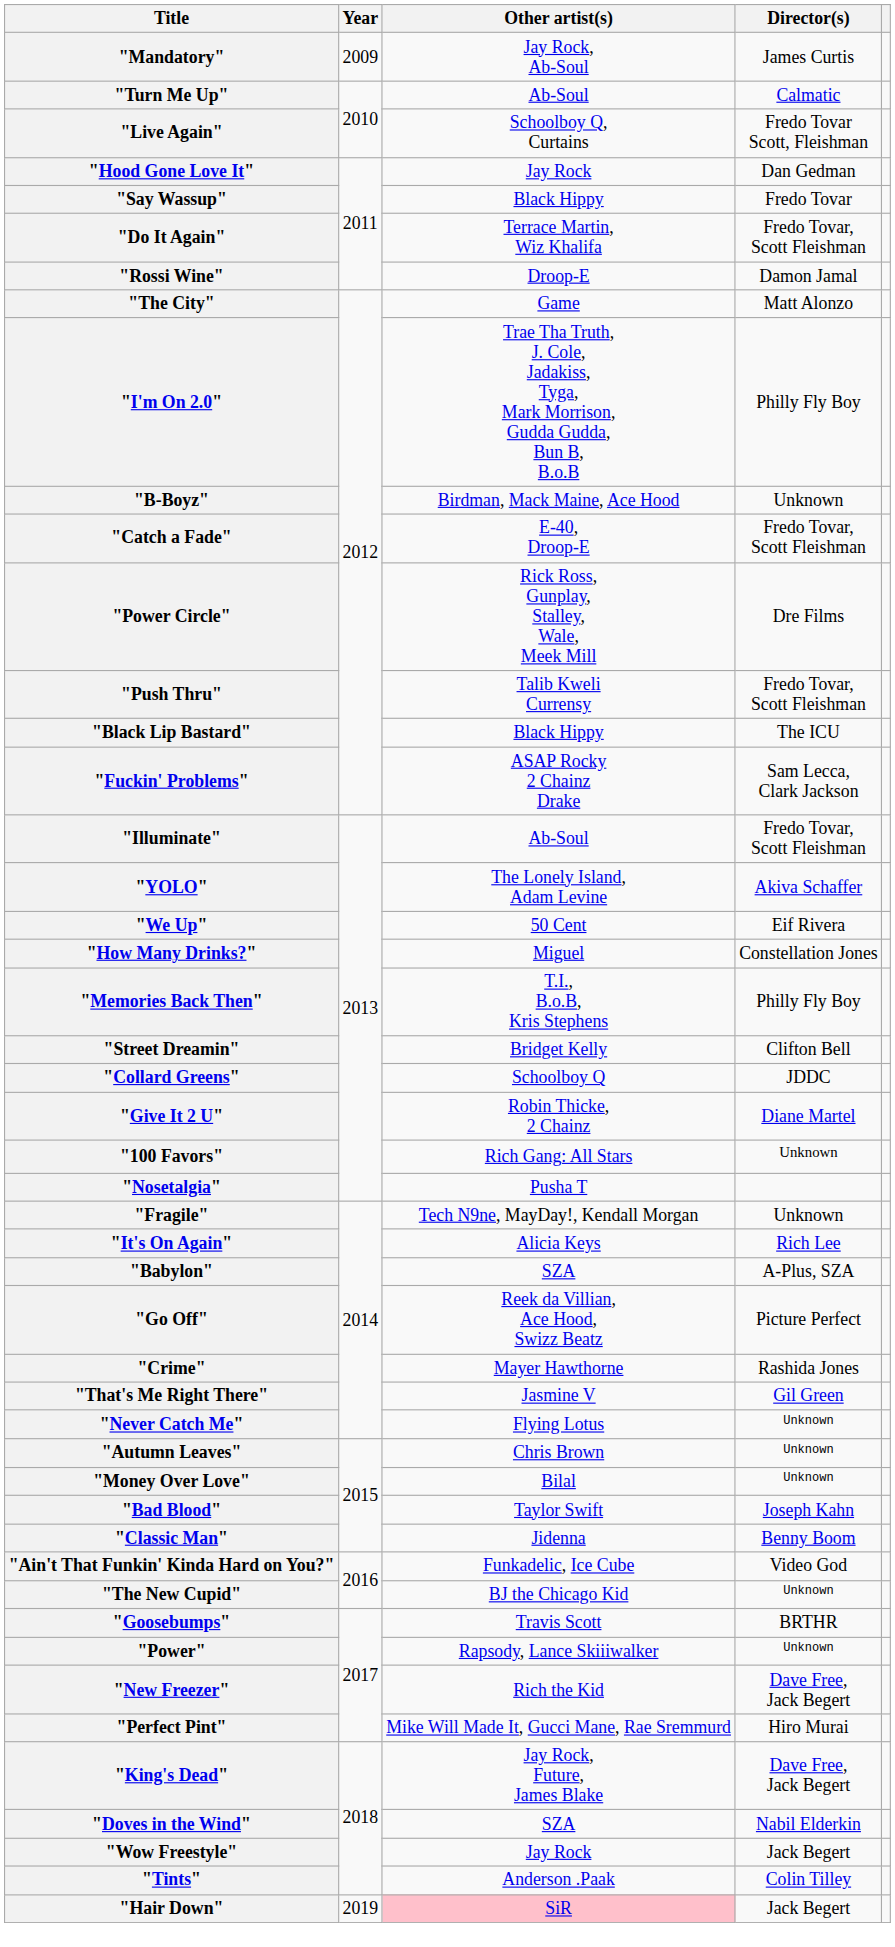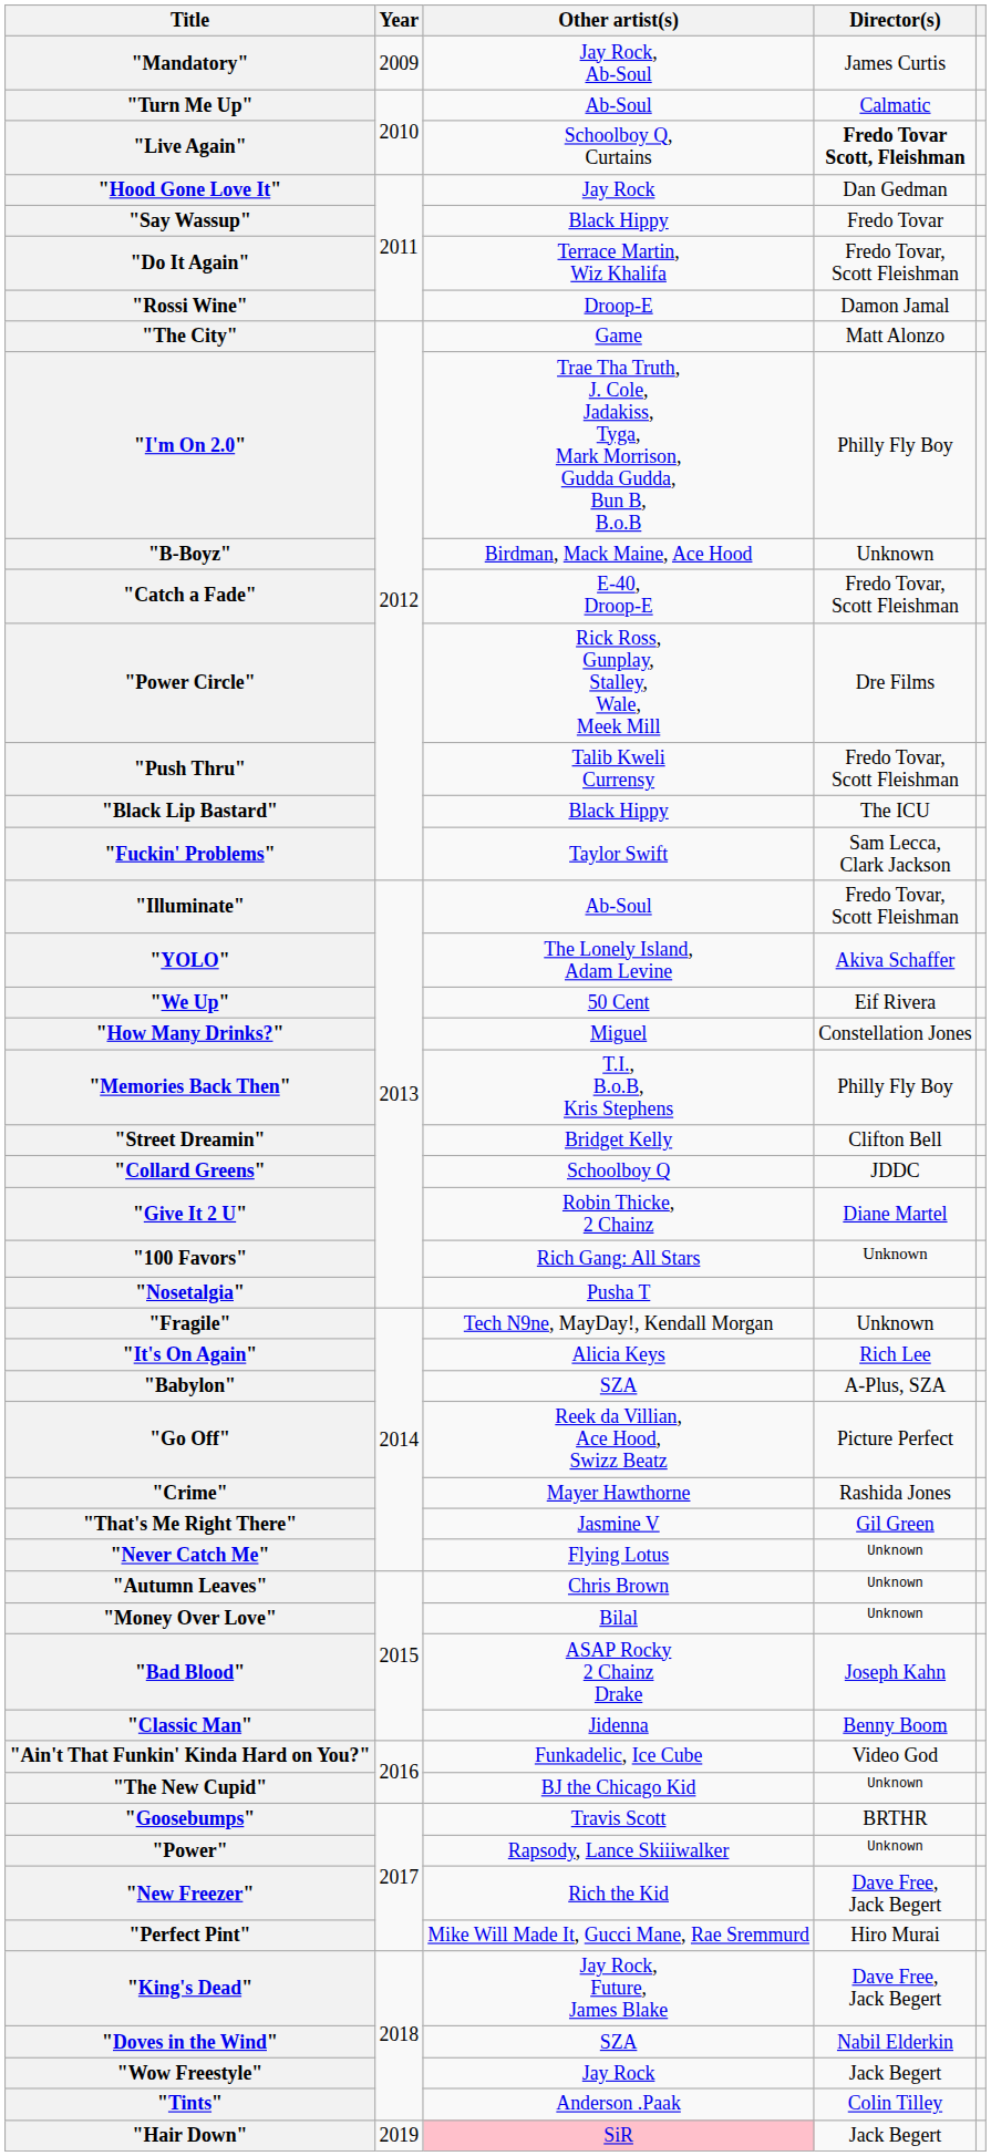"Live Again" | Director(s): normal -> bold
"Fuckin' Problems" | Other artist(s): ASAP Rocky 2 Chainz Drake -> Taylor Swift
"Bad Blood" | Other artist(s): Taylor Swift -> ASAP Rocky 2 Chainz Drake
